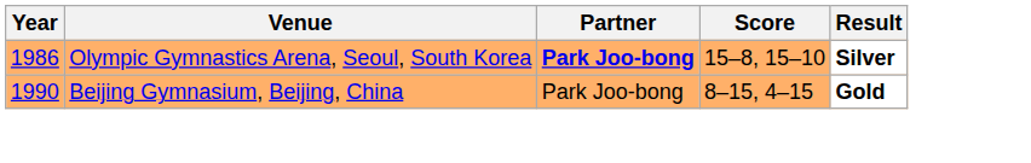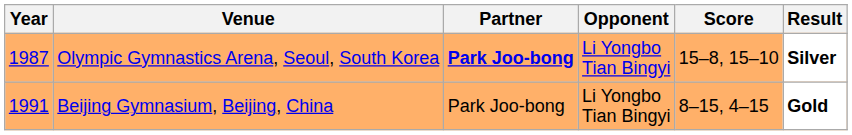+ column: Opponent | Li Yongbo Tian Bingyi | Li Yongbo Tian Bingyi
Olympic Gymnastics Arena, Seoul, South Korea | Year: 1986 -> 1987
Beijing Gymnasium, Beijing, China | Year: 1990 -> 1991
